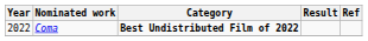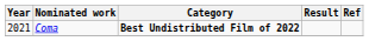Coma | Year: 2022 -> 2021
